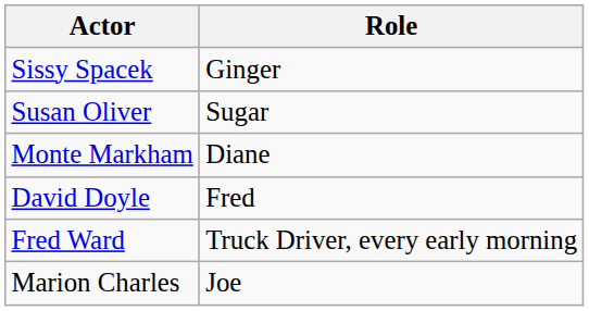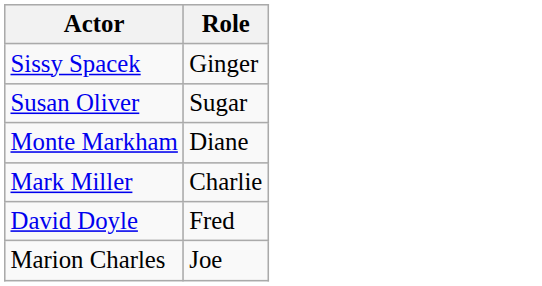+ row: Mark Miller | Charlie
- row: Fred Ward | Truck Driver, every early morning
